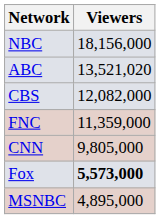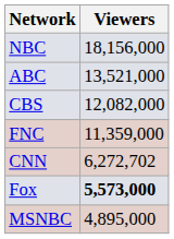ABC | Viewers: 13,521,020 -> 13,521,000
CNN | Viewers: 9,805,000 -> 6,272,702
